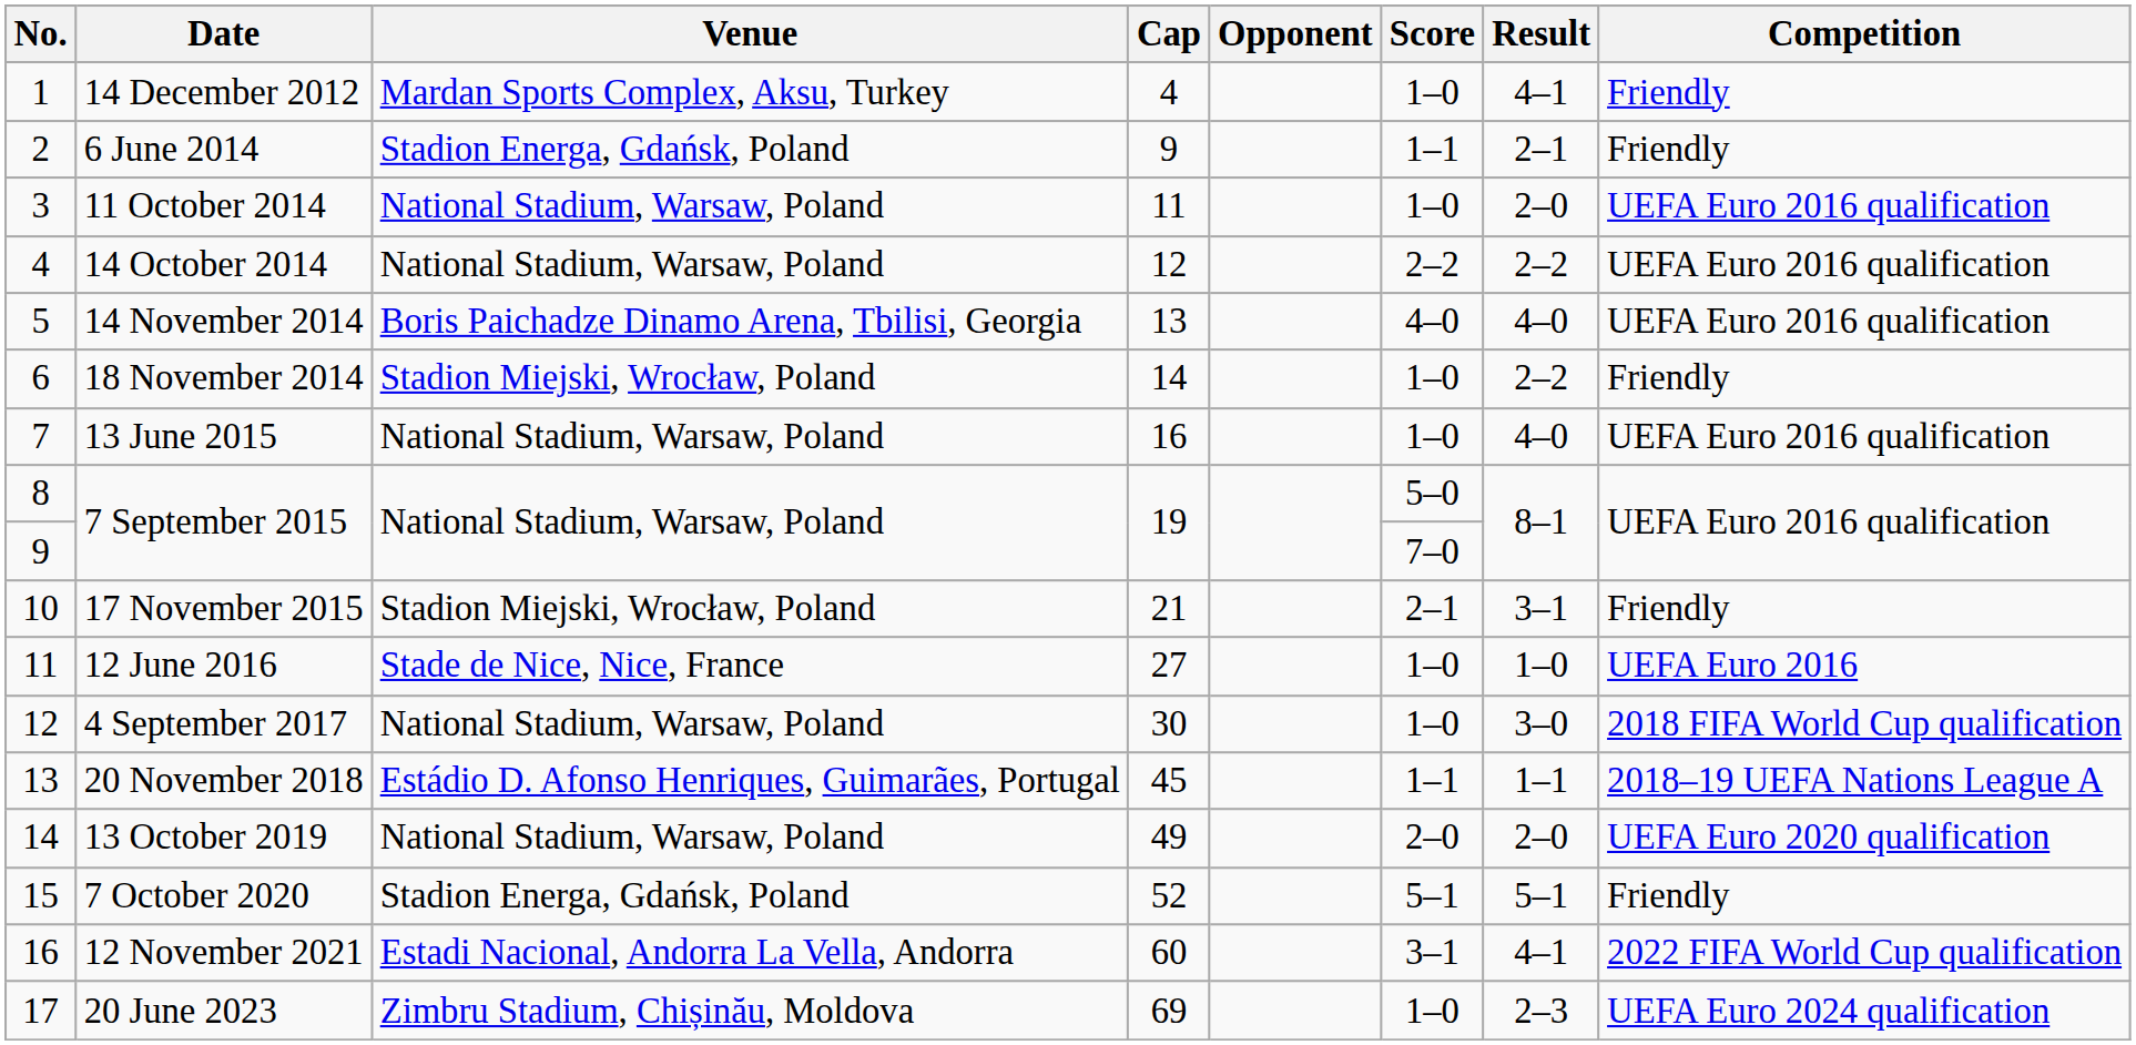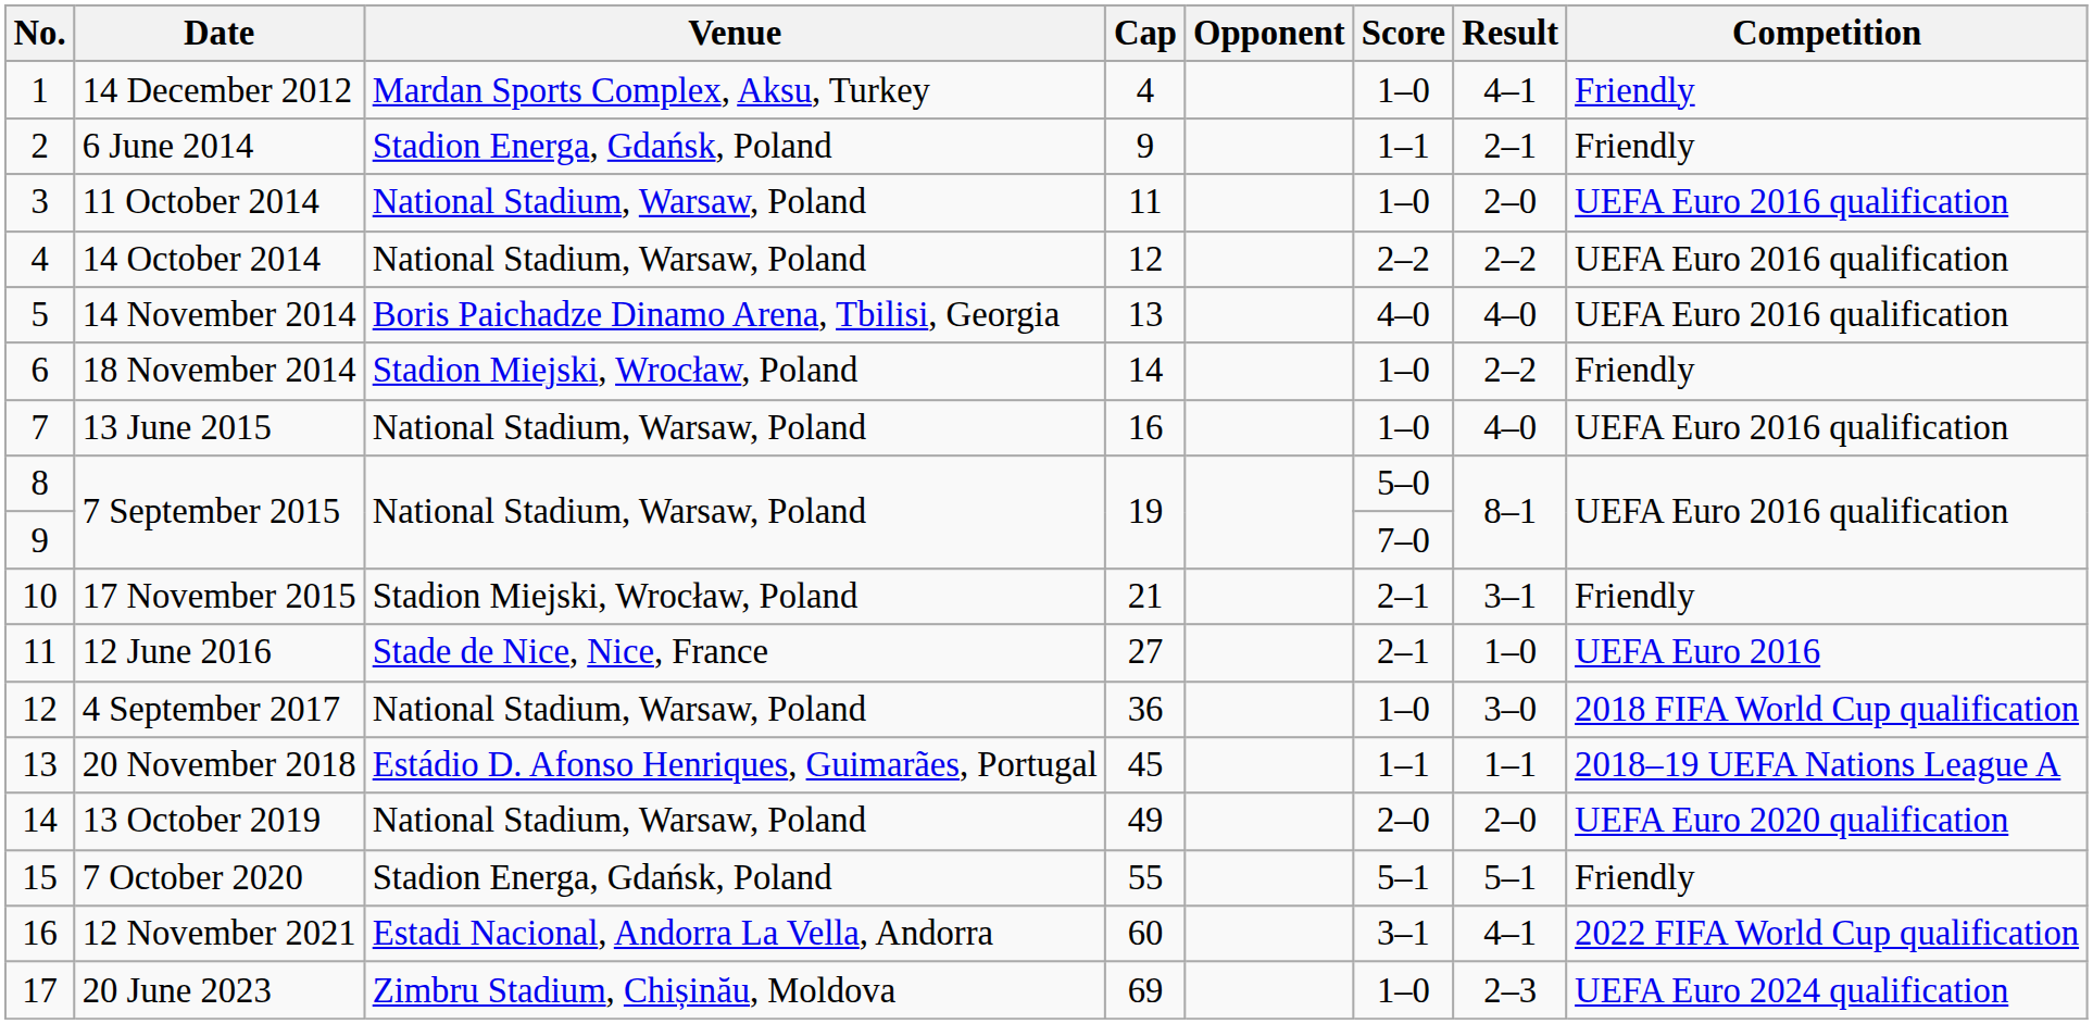12 June 2016 | Score: 1–0 -> 2–1
4 September 2017 | Cap: 30 -> 36
7 October 2020 | Cap: 52 -> 55
